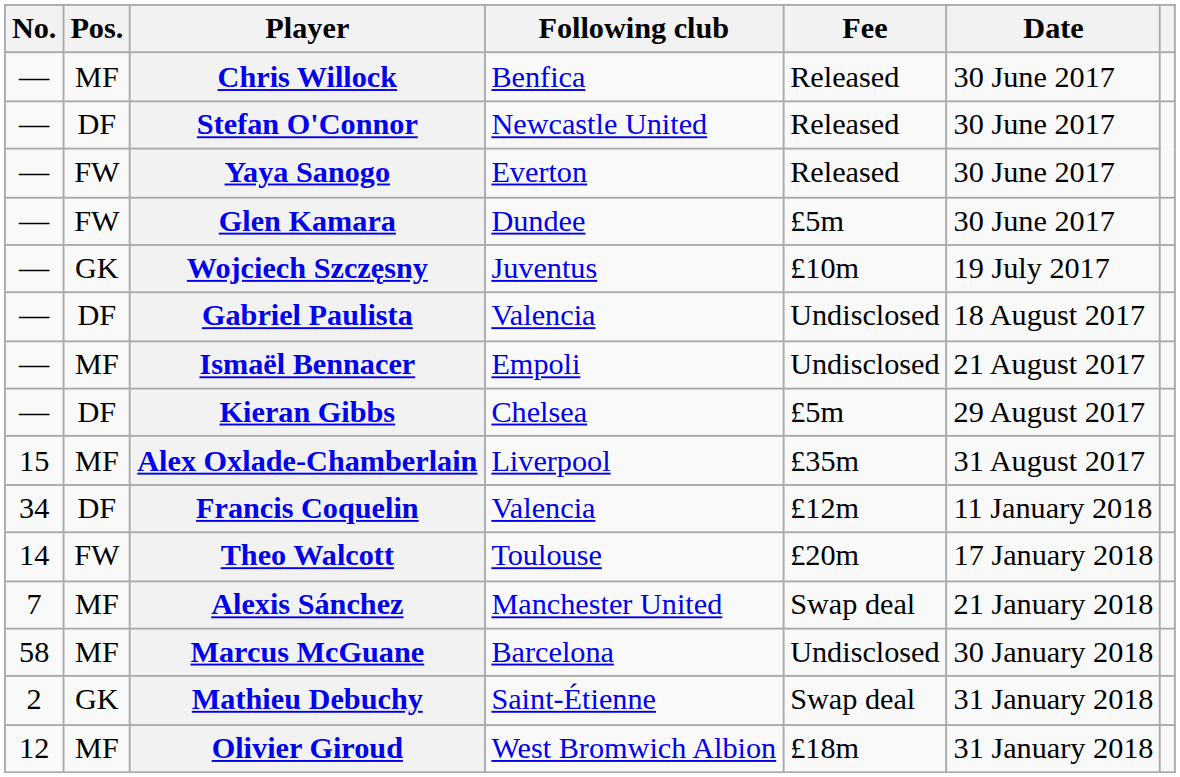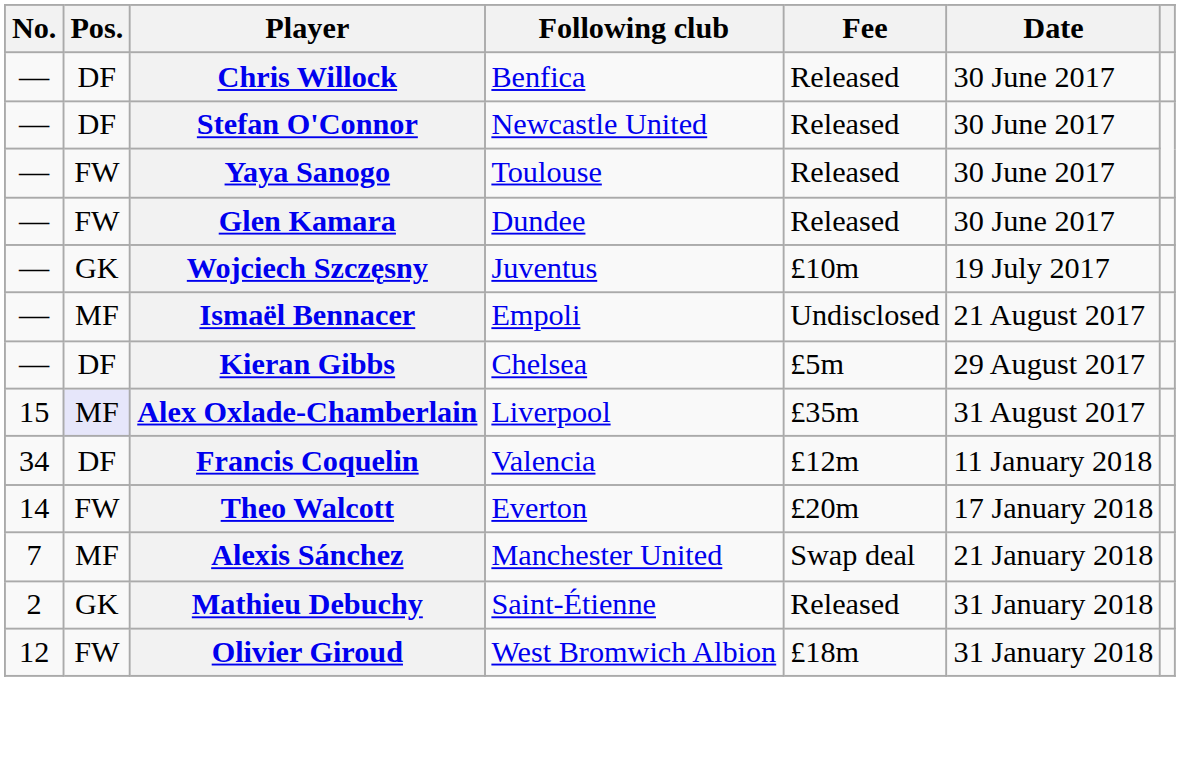Chris Willock | Pos.: MF -> DF
Yaya Sanogo | Following club: Everton -> Toulouse
Glen Kamara | Fee: £5m -> Released
- row: — | DF | Gabriel Paulista | Valencia | Undisclosed | 18 August 2017
Alex Oxlade-Chamberlain | Pos.: no background -> lavender background
Theo Walcott | Following club: Toulouse -> Everton
- row: 58 | MF | Marcus McGuane | Barcelona | Undisclosed | 30 January 2018
Mathieu Debuchy | Fee: Swap deal -> Released
Olivier Giroud | Pos.: MF -> FW
